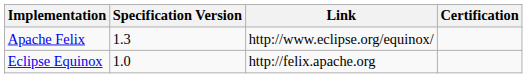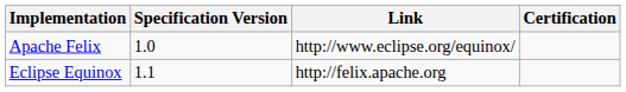Apache Felix | Specification Version: 1.3 -> 1.0
Eclipse Equinox | Specification Version: 1.0 -> 1.1
